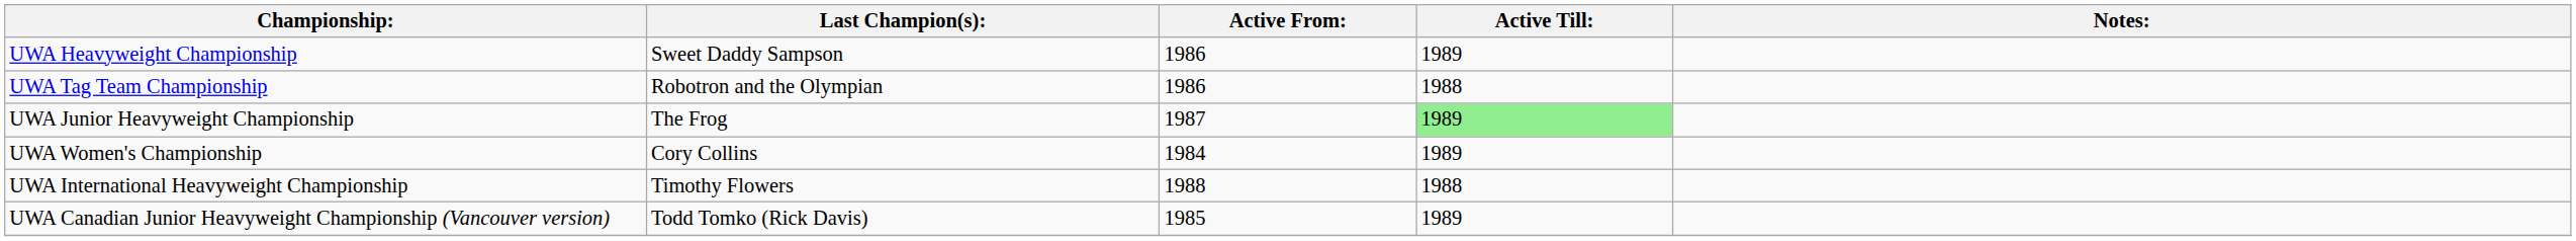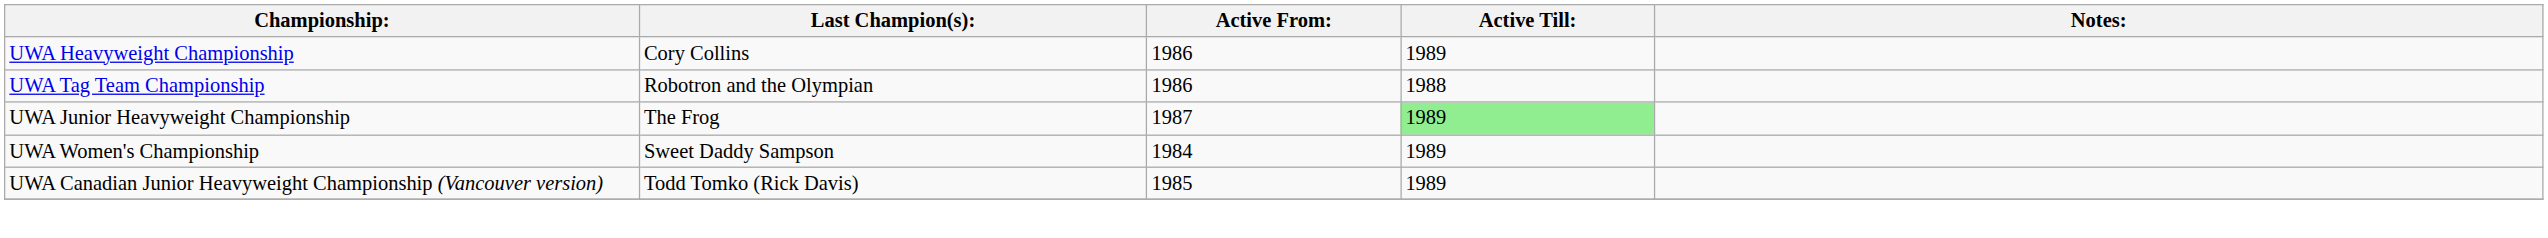UWA Heavyweight Championship | Last Champion(s):: Sweet Daddy Sampson -> Cory Collins
UWA Women's Championship | Last Champion(s):: Cory Collins -> Sweet Daddy Sampson
- row: UWA International Heavyweight Championship | Timothy Flowers | 1988 | 1988
